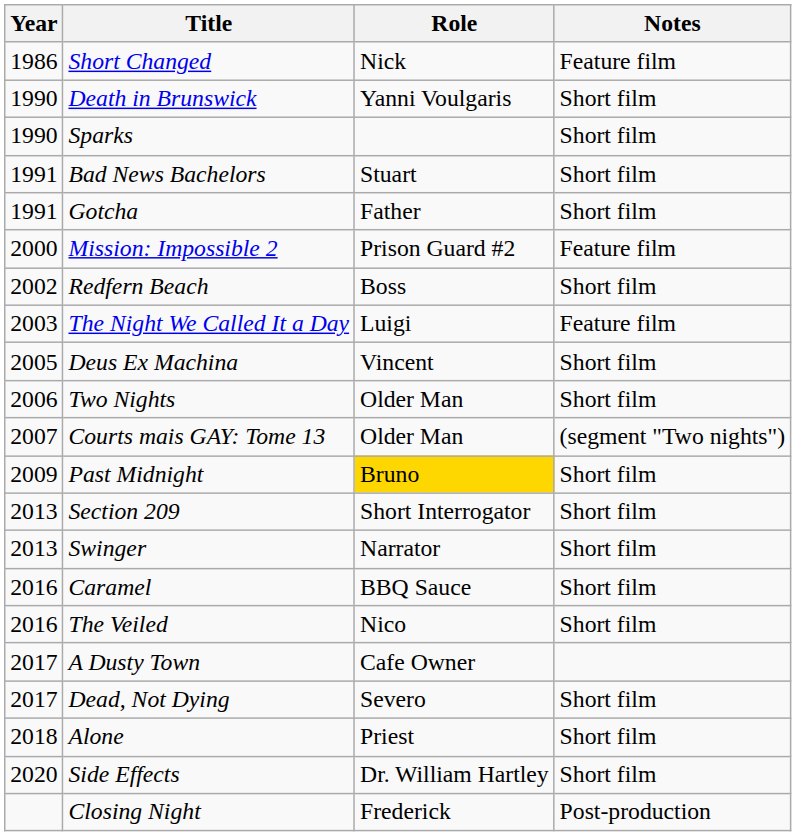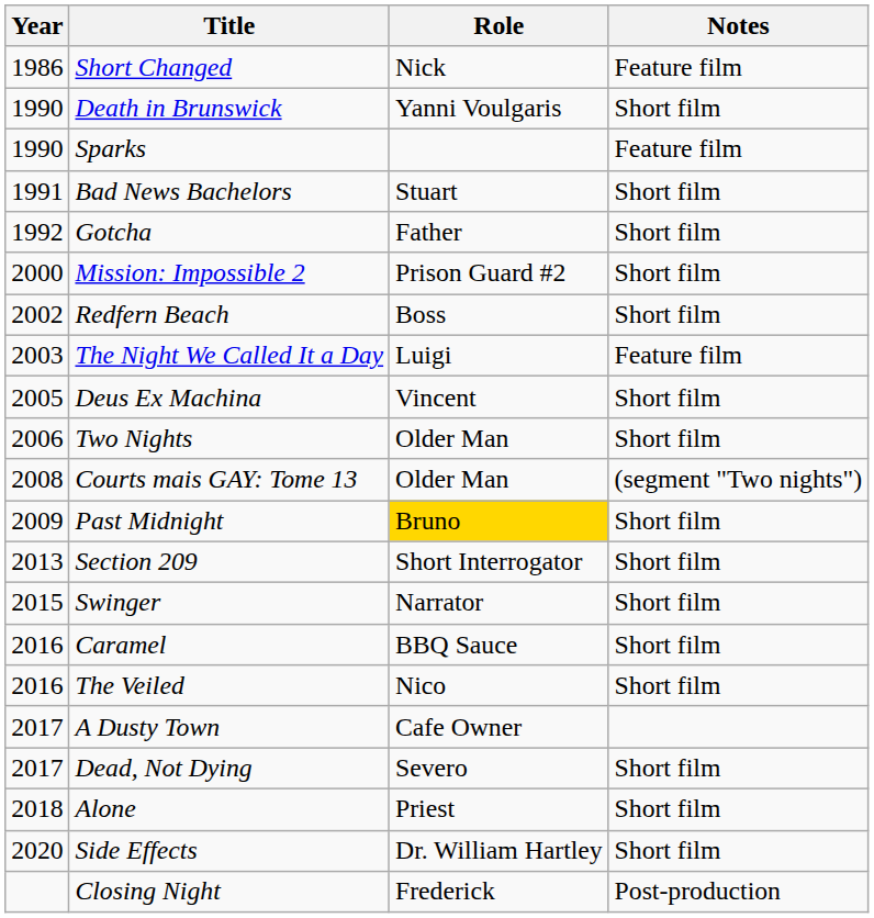Sparks | Notes: Short film -> Feature film
Gotcha | Year: 1991 -> 1992
Mission: Impossible 2 | Notes: Feature film -> Short film
Courts mais GAY: Tome 13 | Year: 2007 -> 2008
Swinger | Year: 2013 -> 2015
